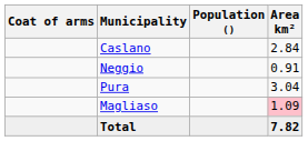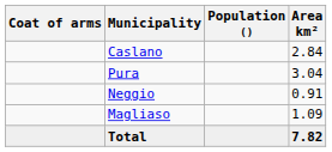rows swapped: Pura <-> Neggio
Magliaso | Area km²: pink background -> no background
